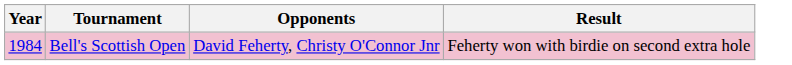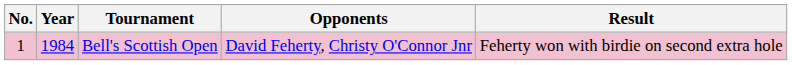+ column: No. | 1
